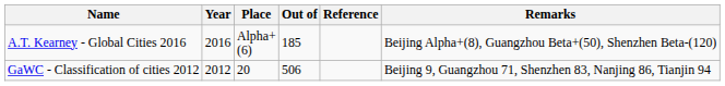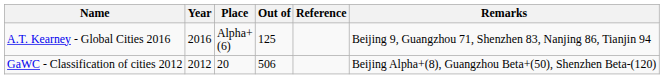A.T. Kearney - Global Cities 2016 | Out of: 185 -> 125
A.T. Kearney - Global Cities 2016 | Remarks: Beijing Alpha+(8), Guangzhou Beta+(50), Shenzhen Beta-(120) -> Beijing 9, Guangzhou 71, Shenzhen 83, Nanjing 86, Tianjin 94
GaWC - Classification of cities 2012 | Remarks: Beijing 9, Guangzhou 71, Shenzhen 83, Nanjing 86, Tianjin 94 -> Beijing Alpha+(8), Guangzhou Beta+(50), Shenzhen Beta-(120)
